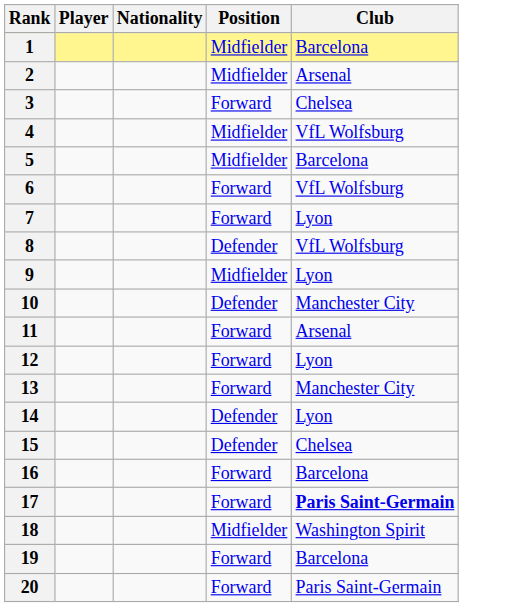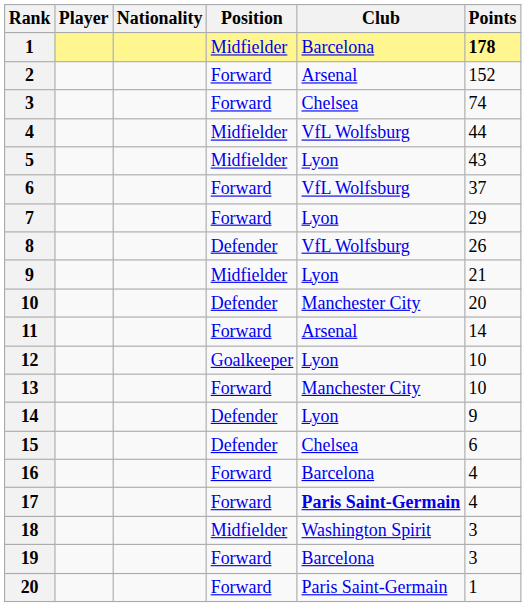+ column: Points | 178 | 152 | 74 | 44 | 43 | 37 | 29 | 26 | 21 | 20 | 14 | 10 | 10 | 9 | 6 | 4 | 4 | 3 | 3 | 1
2 | Position: Midfielder -> Forward
5 | Club: Barcelona -> Lyon
12 | Position: Forward -> Goalkeeper
